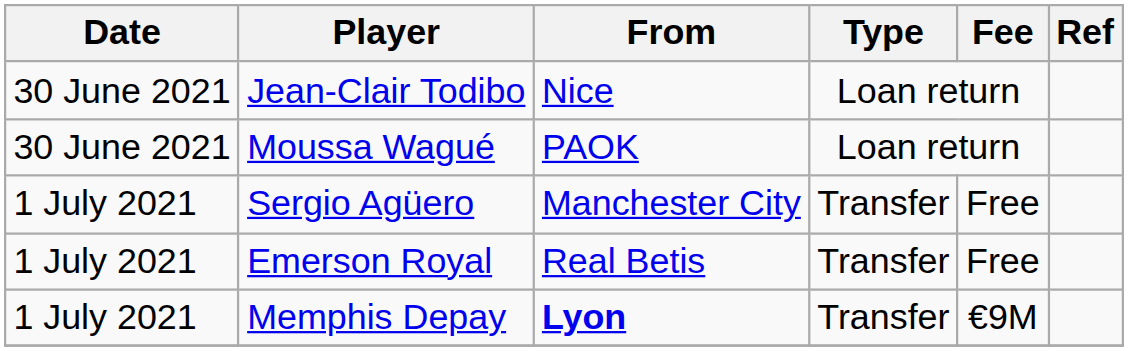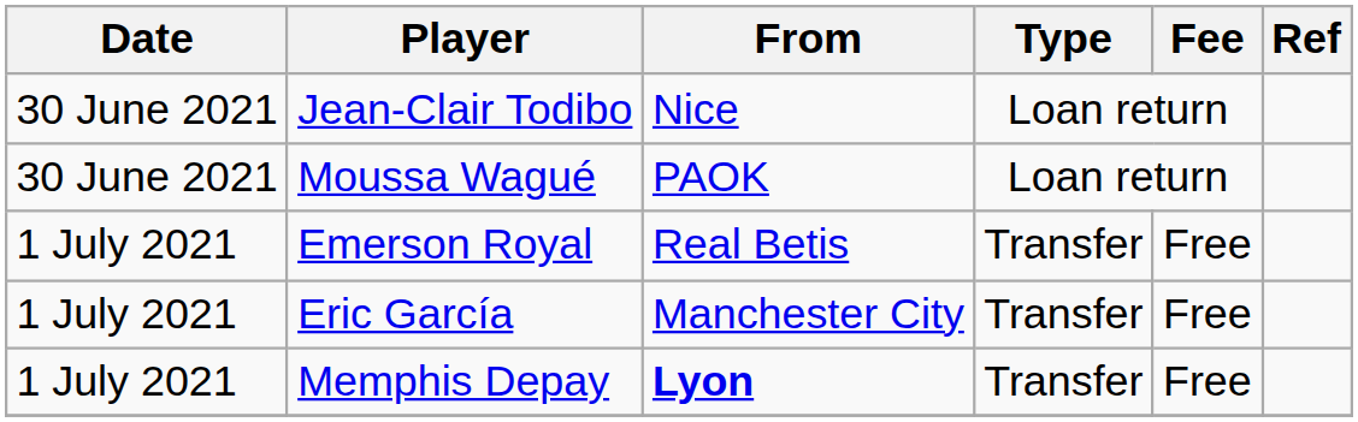- row: 1 July 2021 | Sergio Agüero | Manchester City | Transfer | Free
+ row: 1 July 2021 | Eric García | Manchester City | Transfer | Free
Memphis Depay | Fee: €9M -> Free
